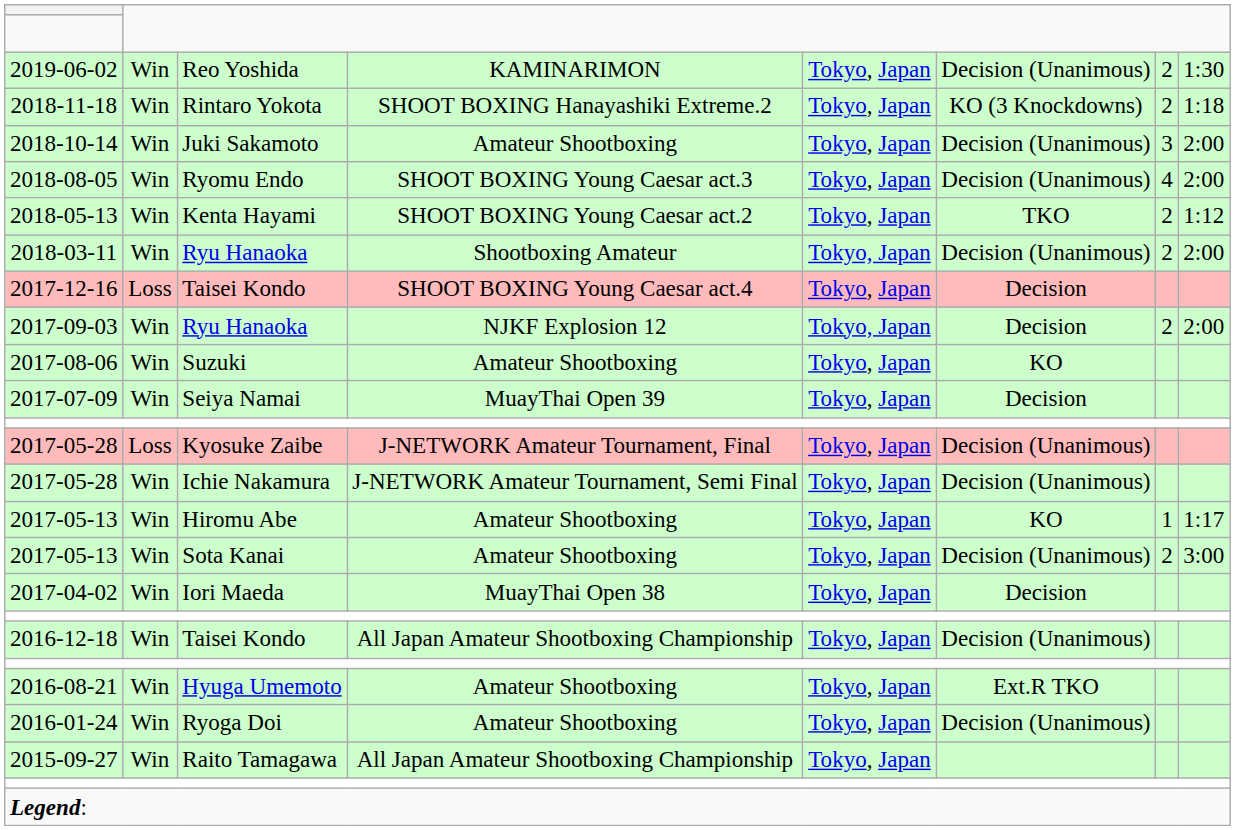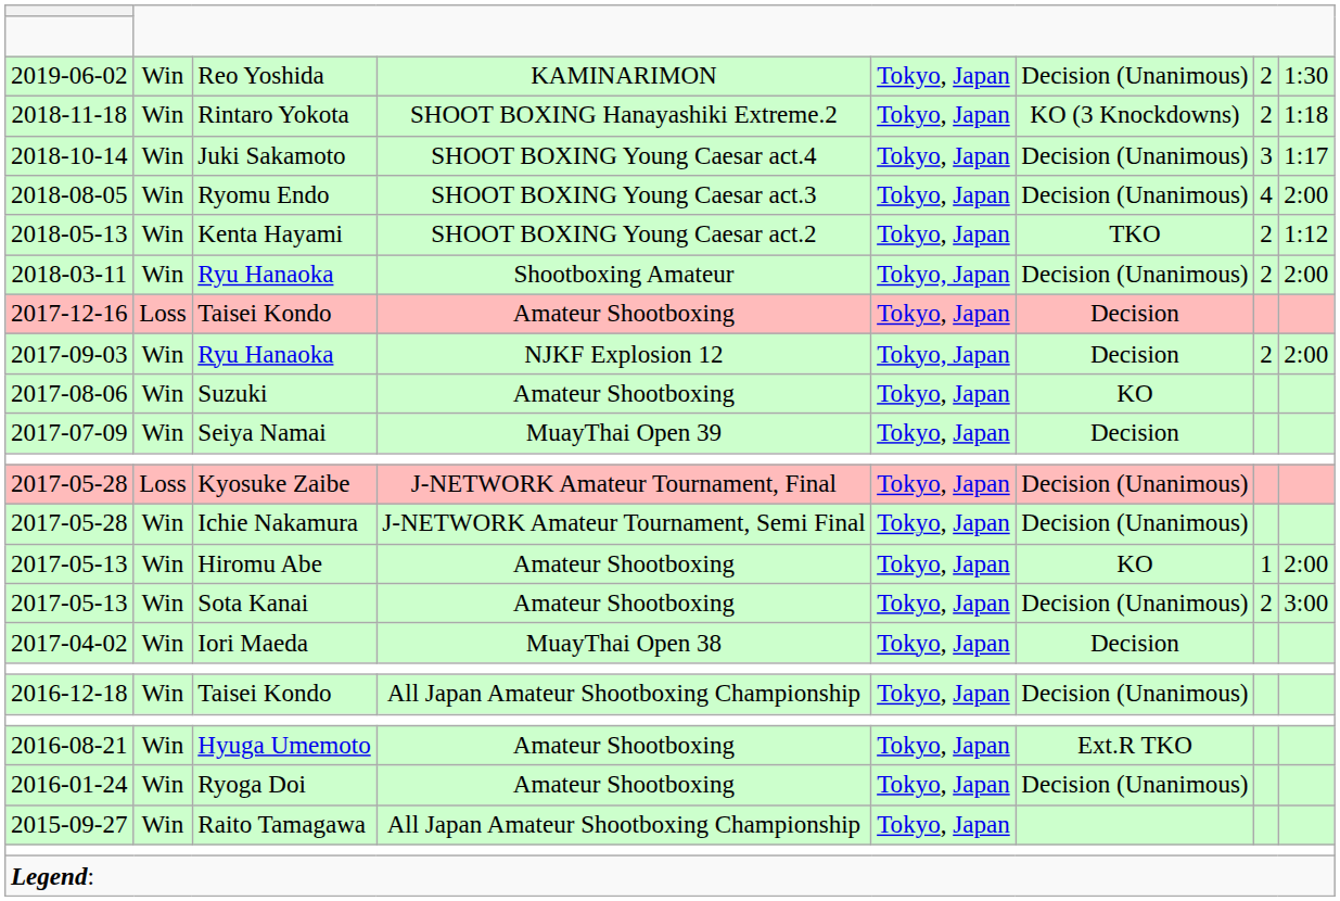Juki Sakamoto | column 4: Amateur Shootboxing -> SHOOT BOXING Young Caesar act.4
Juki Sakamoto | column 8: 2:00 -> 1:17
2017-12-16 / Taisei Kondo | column 4: SHOOT BOXING Young Caesar act.4 -> Amateur Shootboxing
Hiromu Abe | column 8: 1:17 -> 2:00
